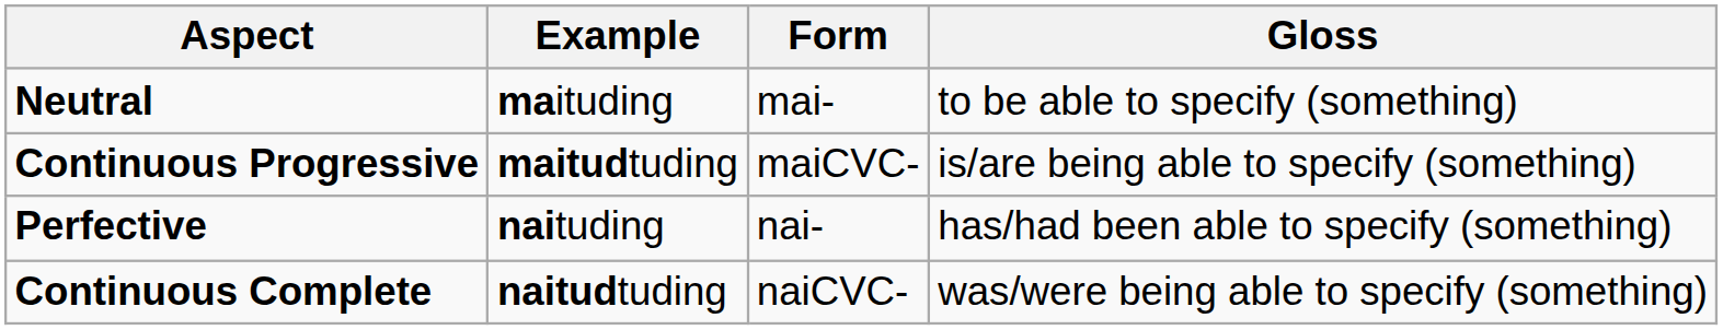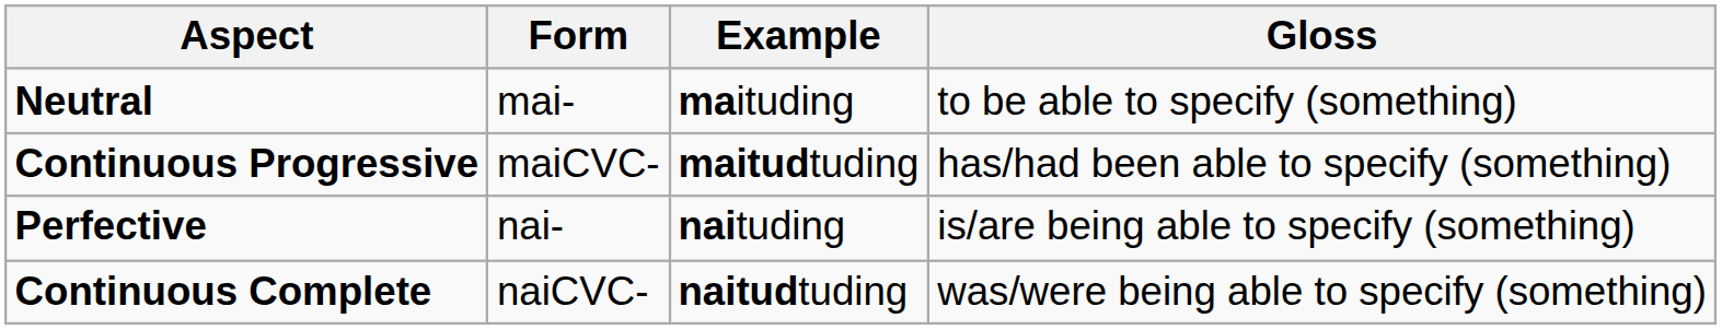columns swapped: Form <-> Example
Continuous Progressive | Gloss: is/are being able to specify (something) -> has/had been able to specify (something)
Perfective | Gloss: has/had been able to specify (something) -> is/are being able to specify (something)
